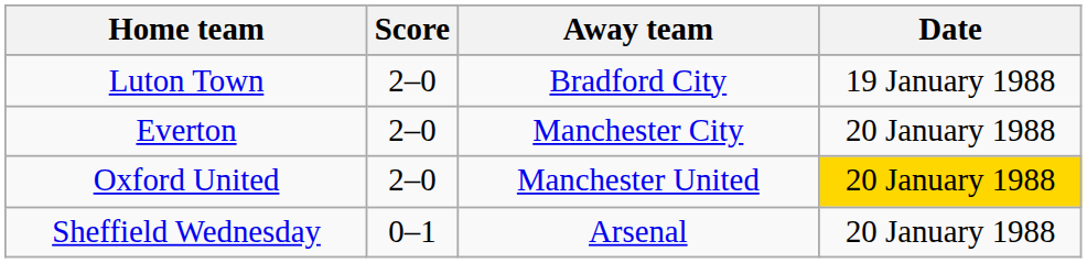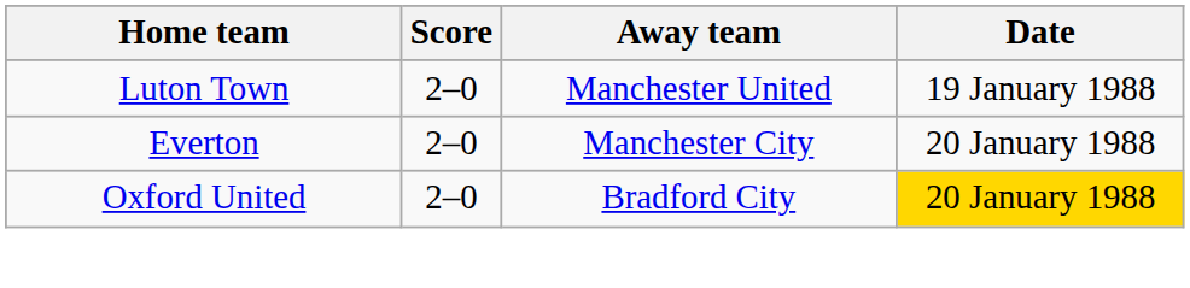Luton Town | Away team: Bradford City -> Manchester United
Oxford United | Away team: Manchester United -> Bradford City
- row: Sheffield Wednesday | 0–1 | Arsenal | 20 January 1988
